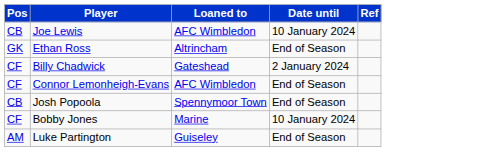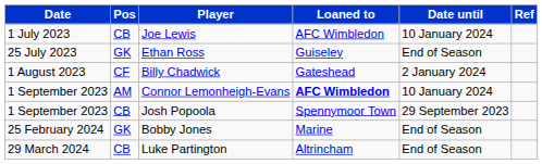+ column: Date | 1 July 2023 | 25 July 2023 | 1 August 2023 | 1 September 2023 | 1 September 2023 | 25 February 2024 | 29 March 2024
Ethan Ross | Loaned to: Altrincham -> Guiseley
Connor Lemonheigh-Evans | Pos: CF -> AM
Connor Lemonheigh-Evans | Loaned to: normal -> bold
Connor Lemonheigh-Evans | Date until: End of Season -> 10 January 2024
Josh Popoola | Date until: End of Season -> 29 September 2023
Bobby Jones | Pos: CF -> GK
Bobby Jones | Date until: 10 January 2024 -> End of Season
Luke Partington | Pos: AM -> CB
Luke Partington | Loaned to: Guiseley -> Altrincham
